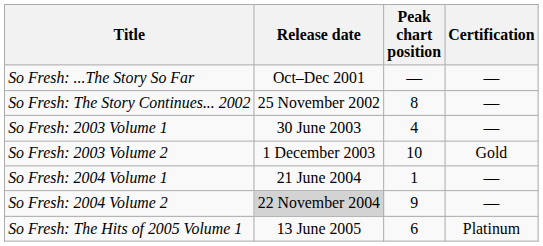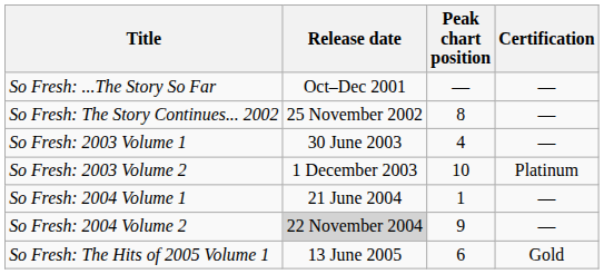So Fresh: 2003 Volume 2 | Certification: Gold -> Platinum
So Fresh: The Hits of 2005 Volume 1 | Certification: Platinum -> Gold
